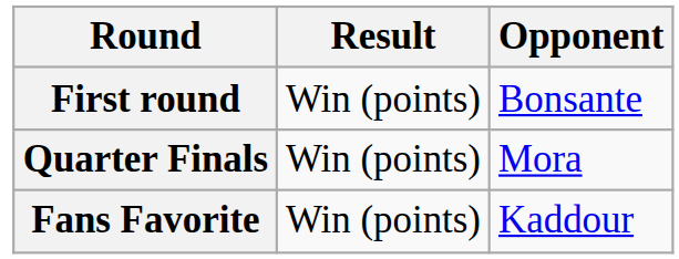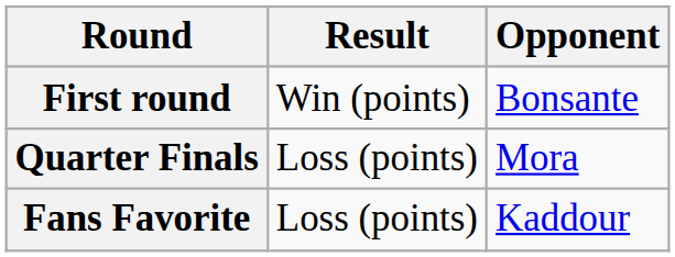Quarter Finals | Result: Win (points) -> Loss (points)
Fans Favorite | Result: Win (points) -> Loss (points)
